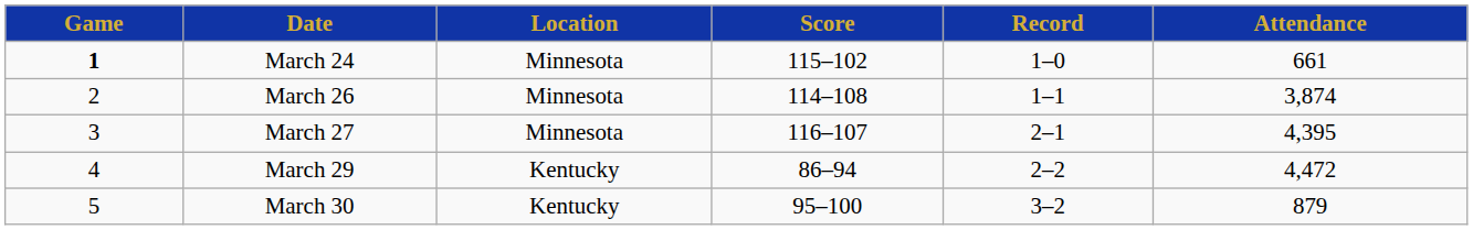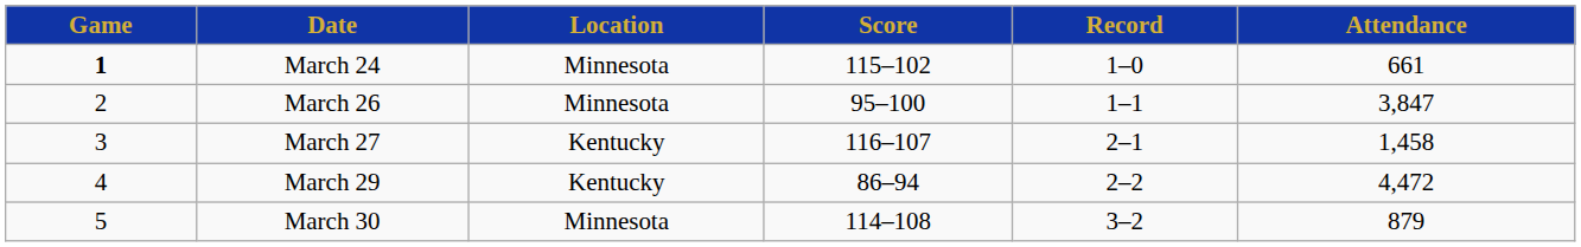March 26 | Score: 114–108 -> 95–100
March 26 | Attendance: 3,874 -> 3,847
March 27 | Location: Minnesota -> Kentucky
March 27 | Attendance: 4,395 -> 1,458
March 30 | Location: Kentucky -> Minnesota
March 30 | Score: 95–100 -> 114–108
